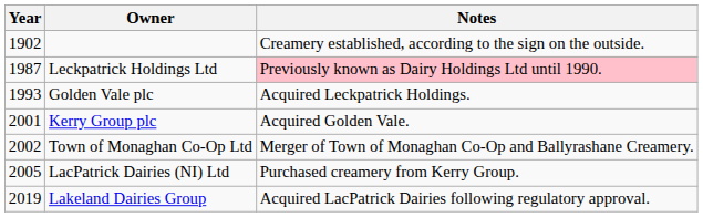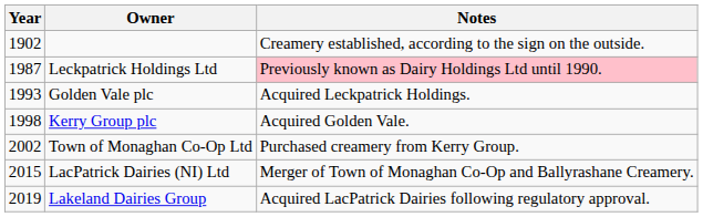Kerry Group plc | Year: 2001 -> 1998
Town of Monaghan Co-Op Ltd | Notes: Merger of Town of Monaghan Co-Op and Ballyrashane Creamery. -> Purchased creamery from Kerry Group.
LacPatrick Dairies (NI) Ltd | Year: 2005 -> 2015
LacPatrick Dairies (NI) Ltd | Notes: Purchased creamery from Kerry Group. -> Merger of Town of Monaghan Co-Op and Ballyrashane Creamery.
